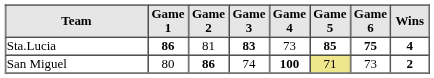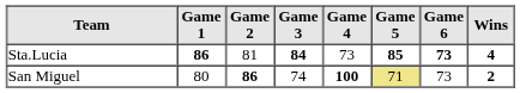Sta.Lucia | Game 3: 83 -> 84
Sta.Lucia | Game 6: 75 -> 73
